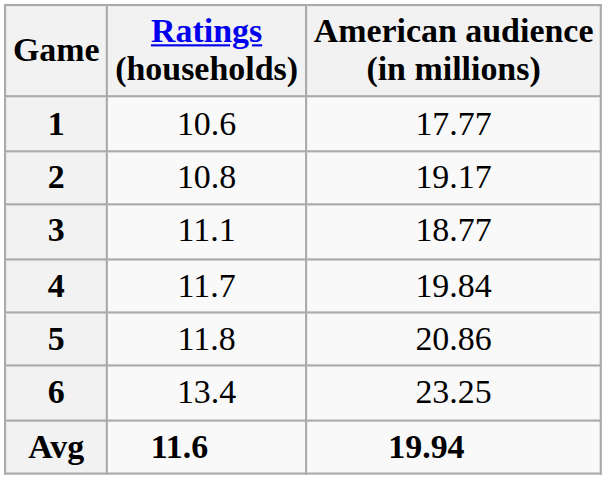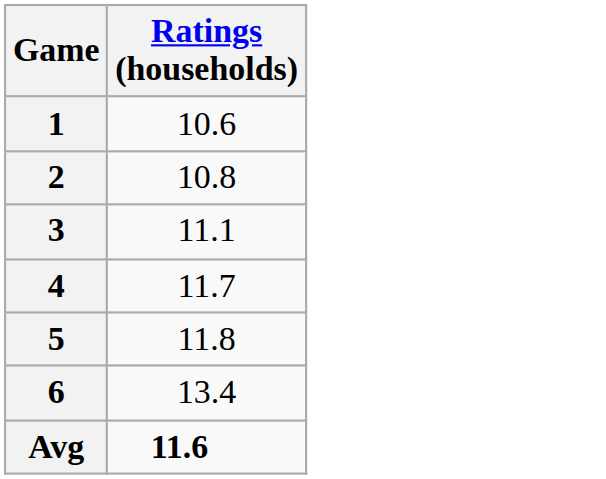- column: American audience (in millions) | 17.77 | 19.17 | 18.77 | 19.84 | 20.86 | 23.25 | 19.94
